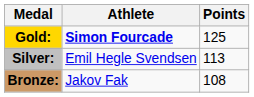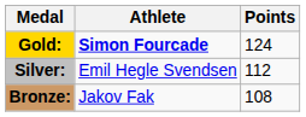Gold: | Points: 125 -> 124
Silver: | Points: 113 -> 112
